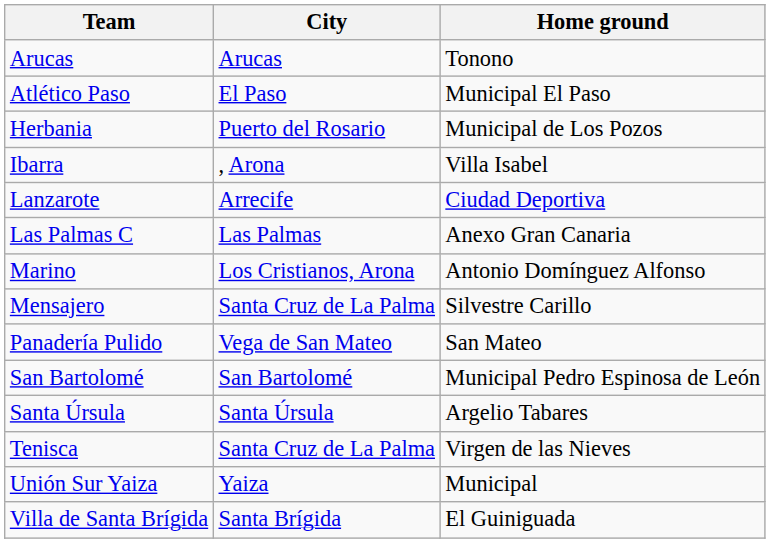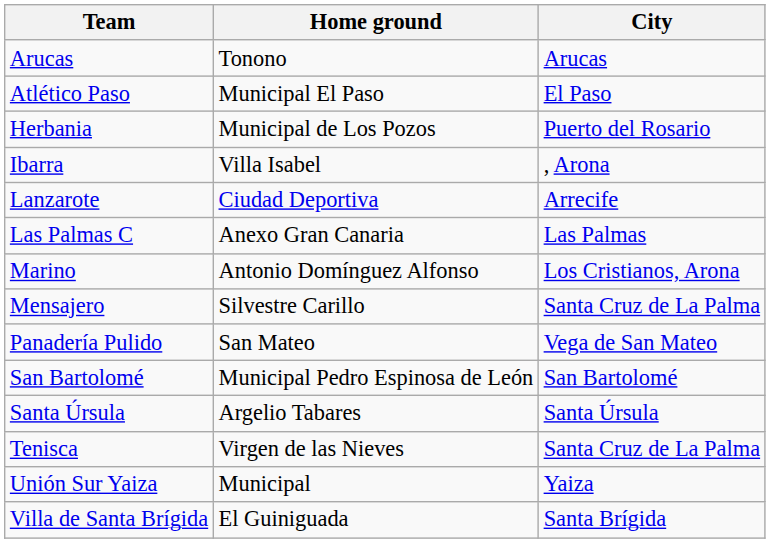columns swapped: City <-> Home ground
